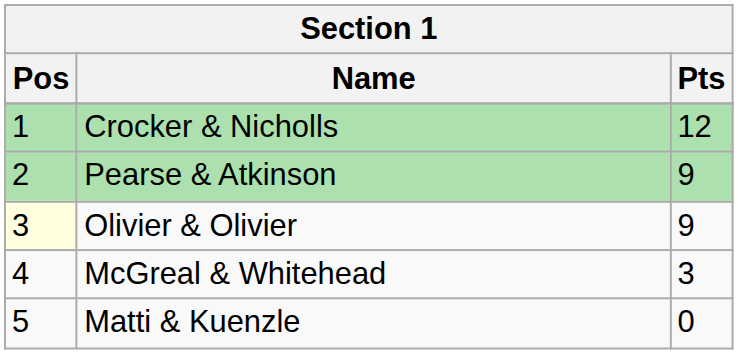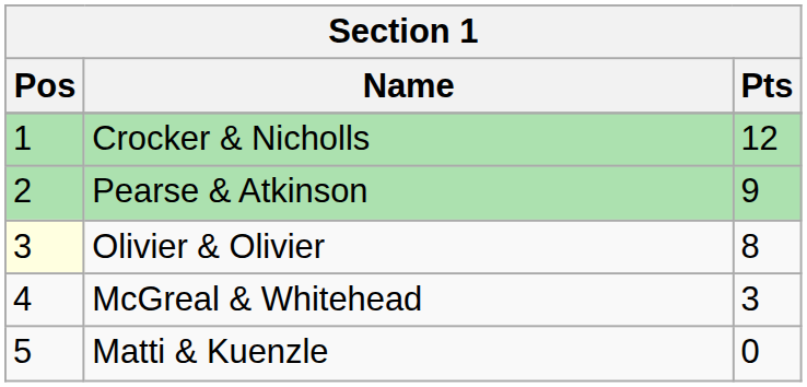Olivier & Olivier | Pts: 9 -> 8
